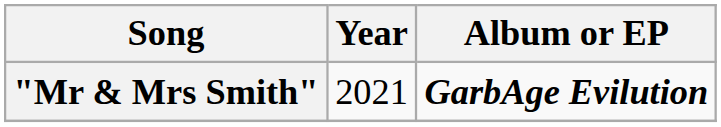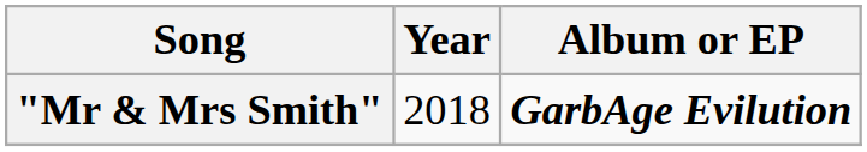"Mr & Mrs Smith" | Year: 2021 -> 2018
